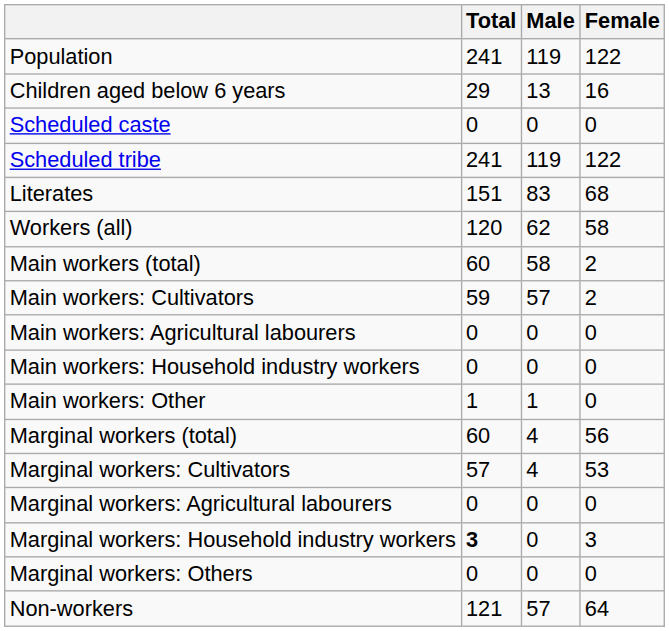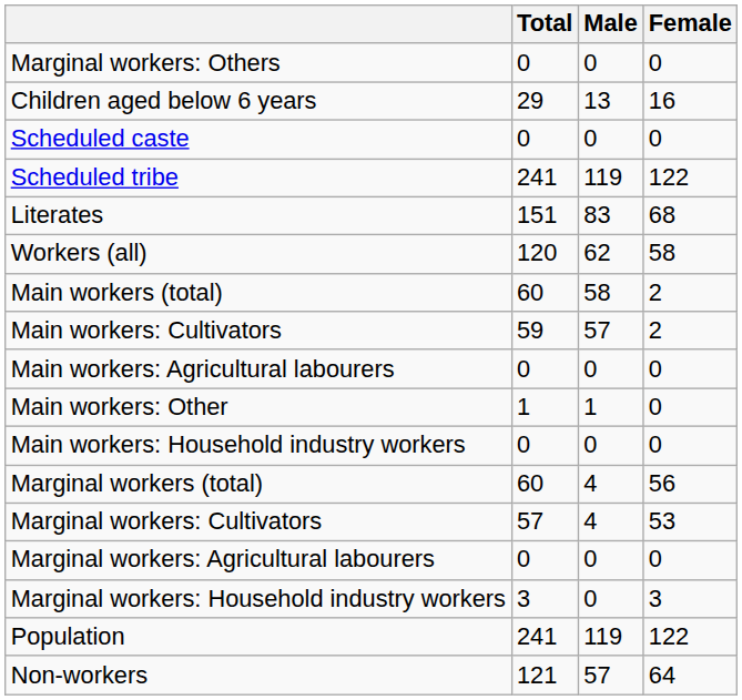rows swapped: Population <-> Marginal workers: Others
rows swapped: Main workers: Household industry workers <-> Main workers: Other
Marginal workers: Household industry workers | Total: bold -> normal
